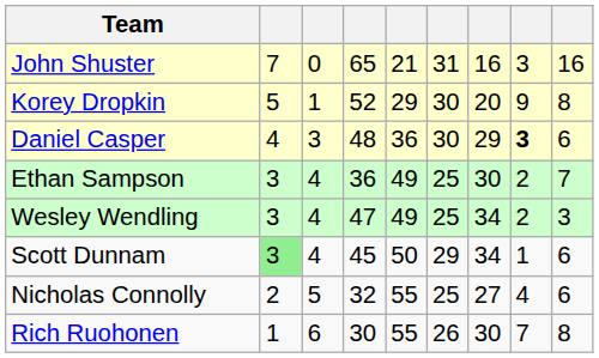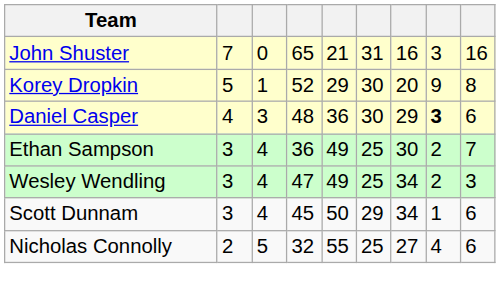Scott Dunnam | column 2: lightgreen background -> no background
- row: Rich Ruohonen | 1 | 6 | 30 | 55 | 26 | 30 | 7 | 8
